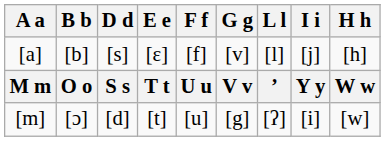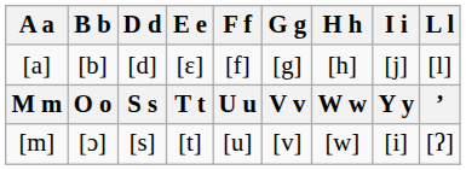columns swapped: H h <-> L l
[a] | D d: [s] -> [d]
[a] | G g: [v] -> [g]
[m] | D d: [d] -> [s]
[m] | G g: [g] -> [v]
